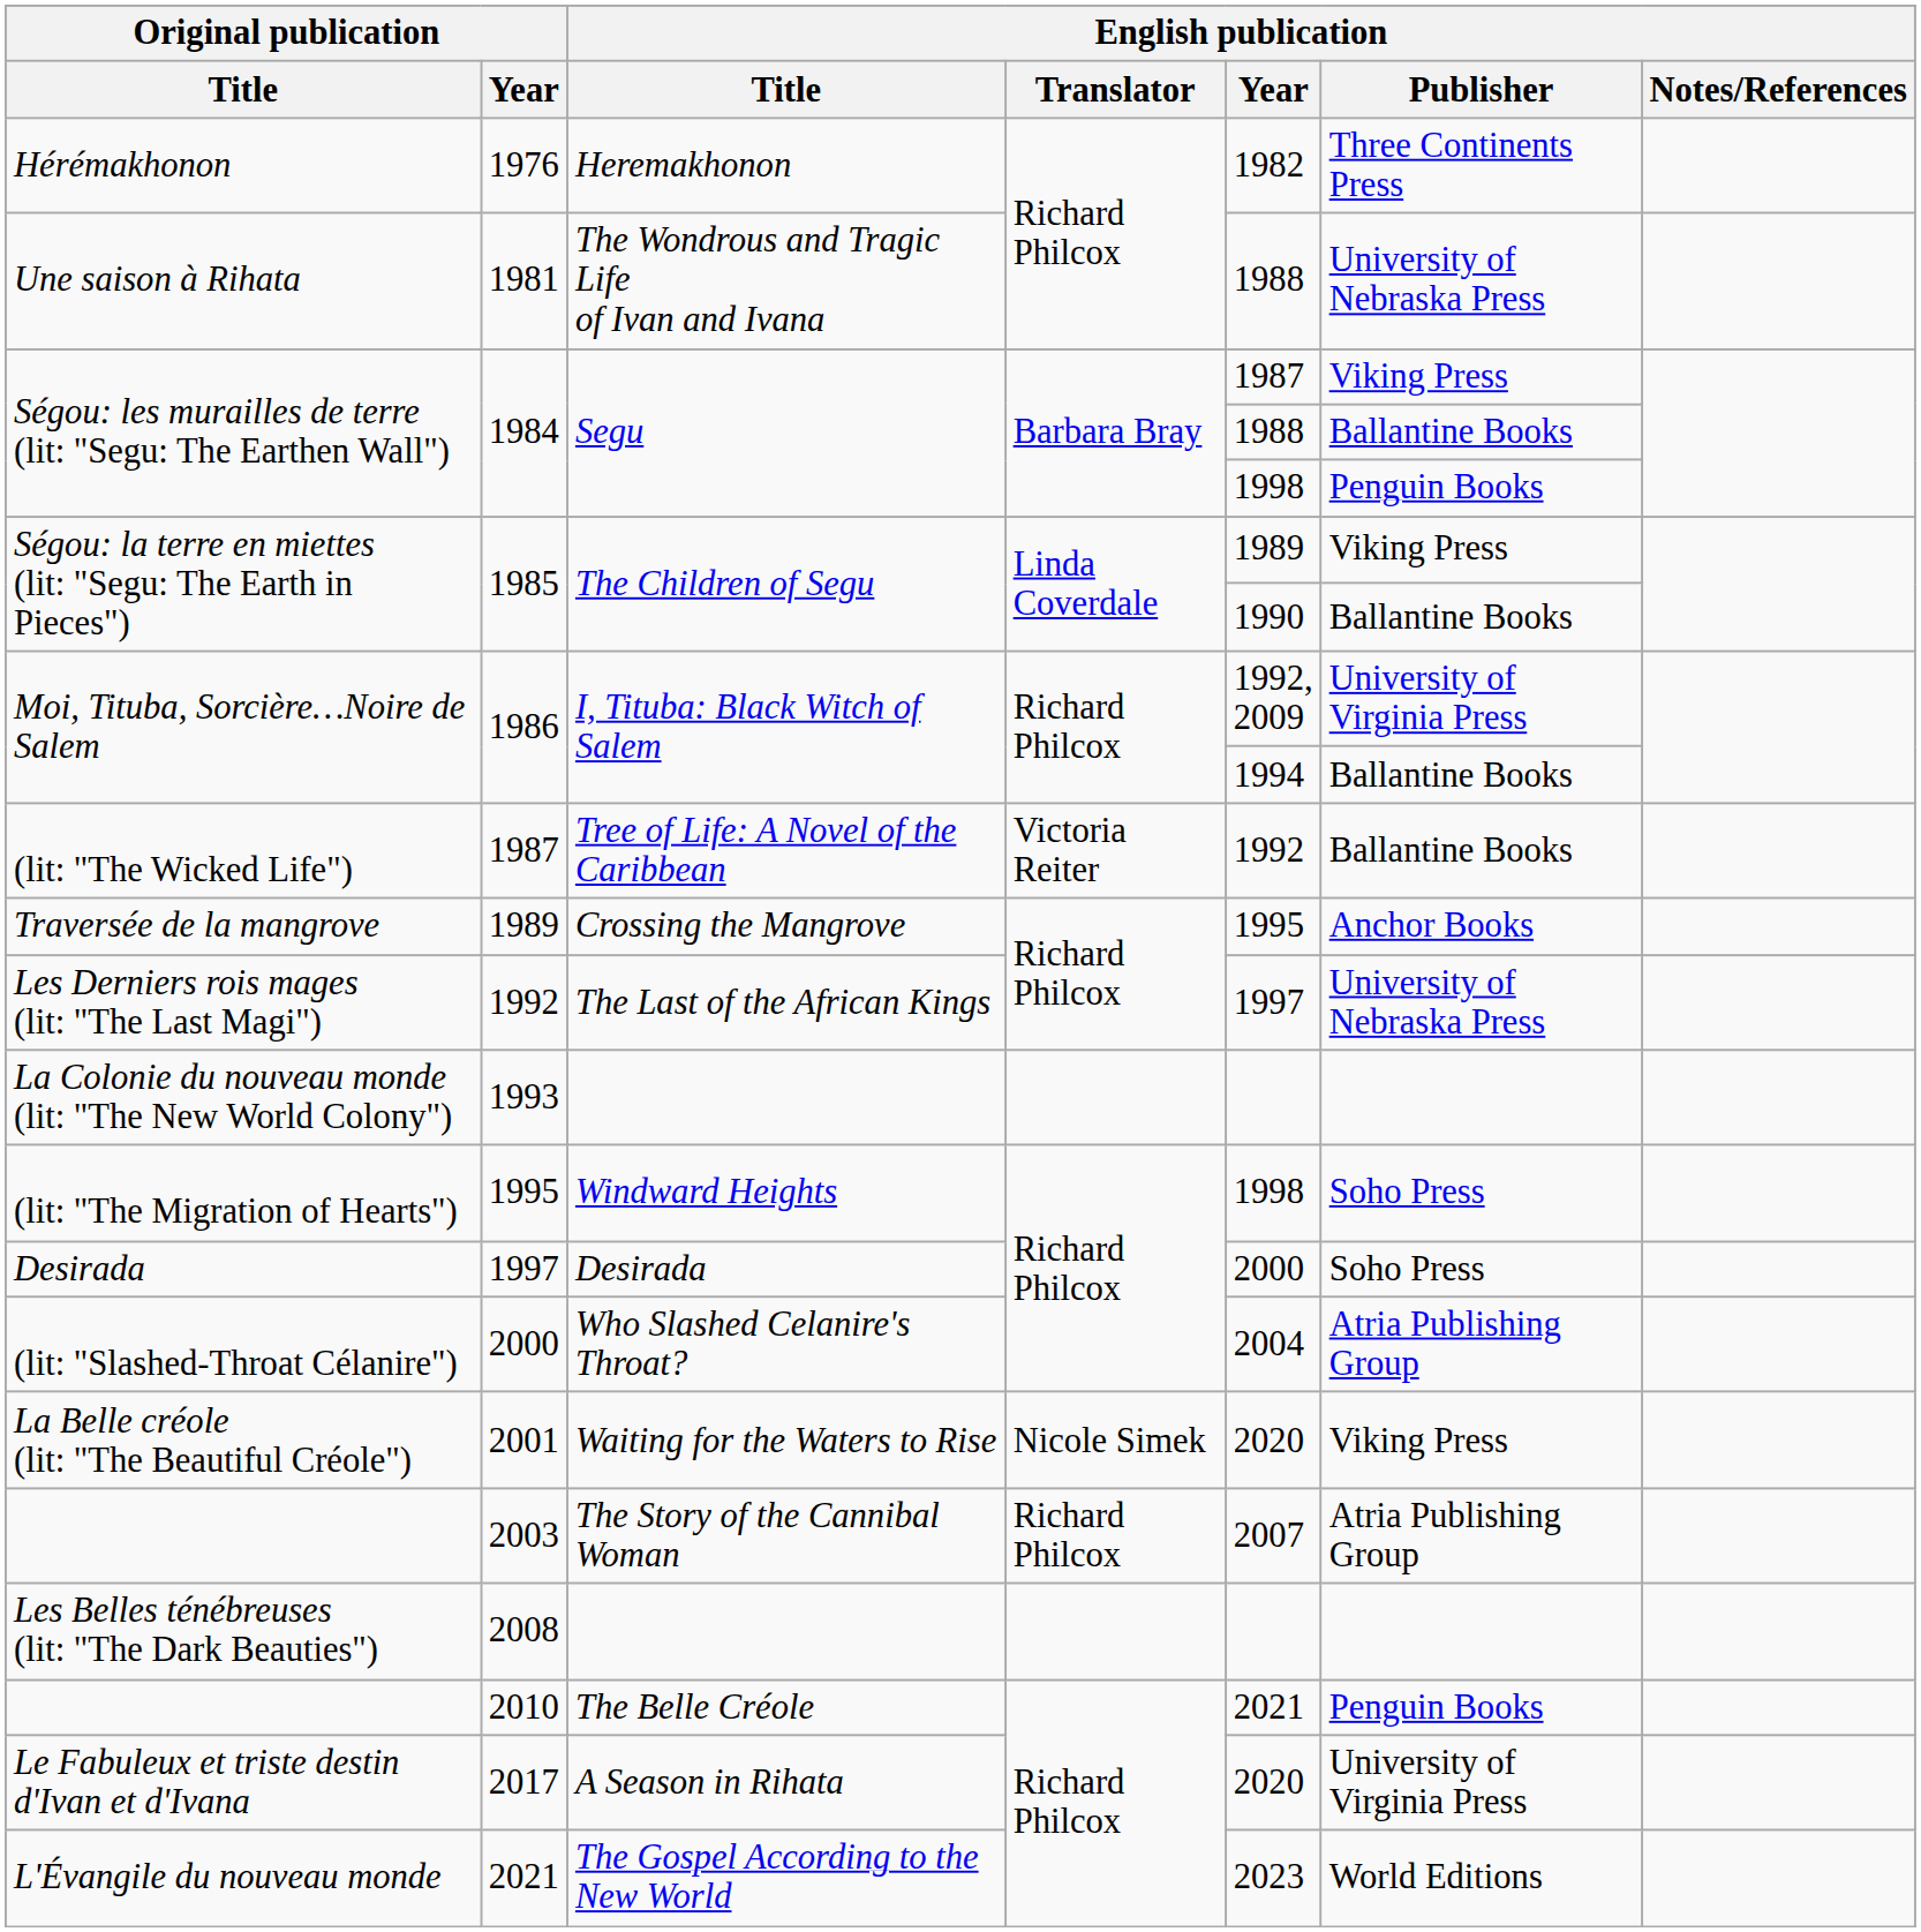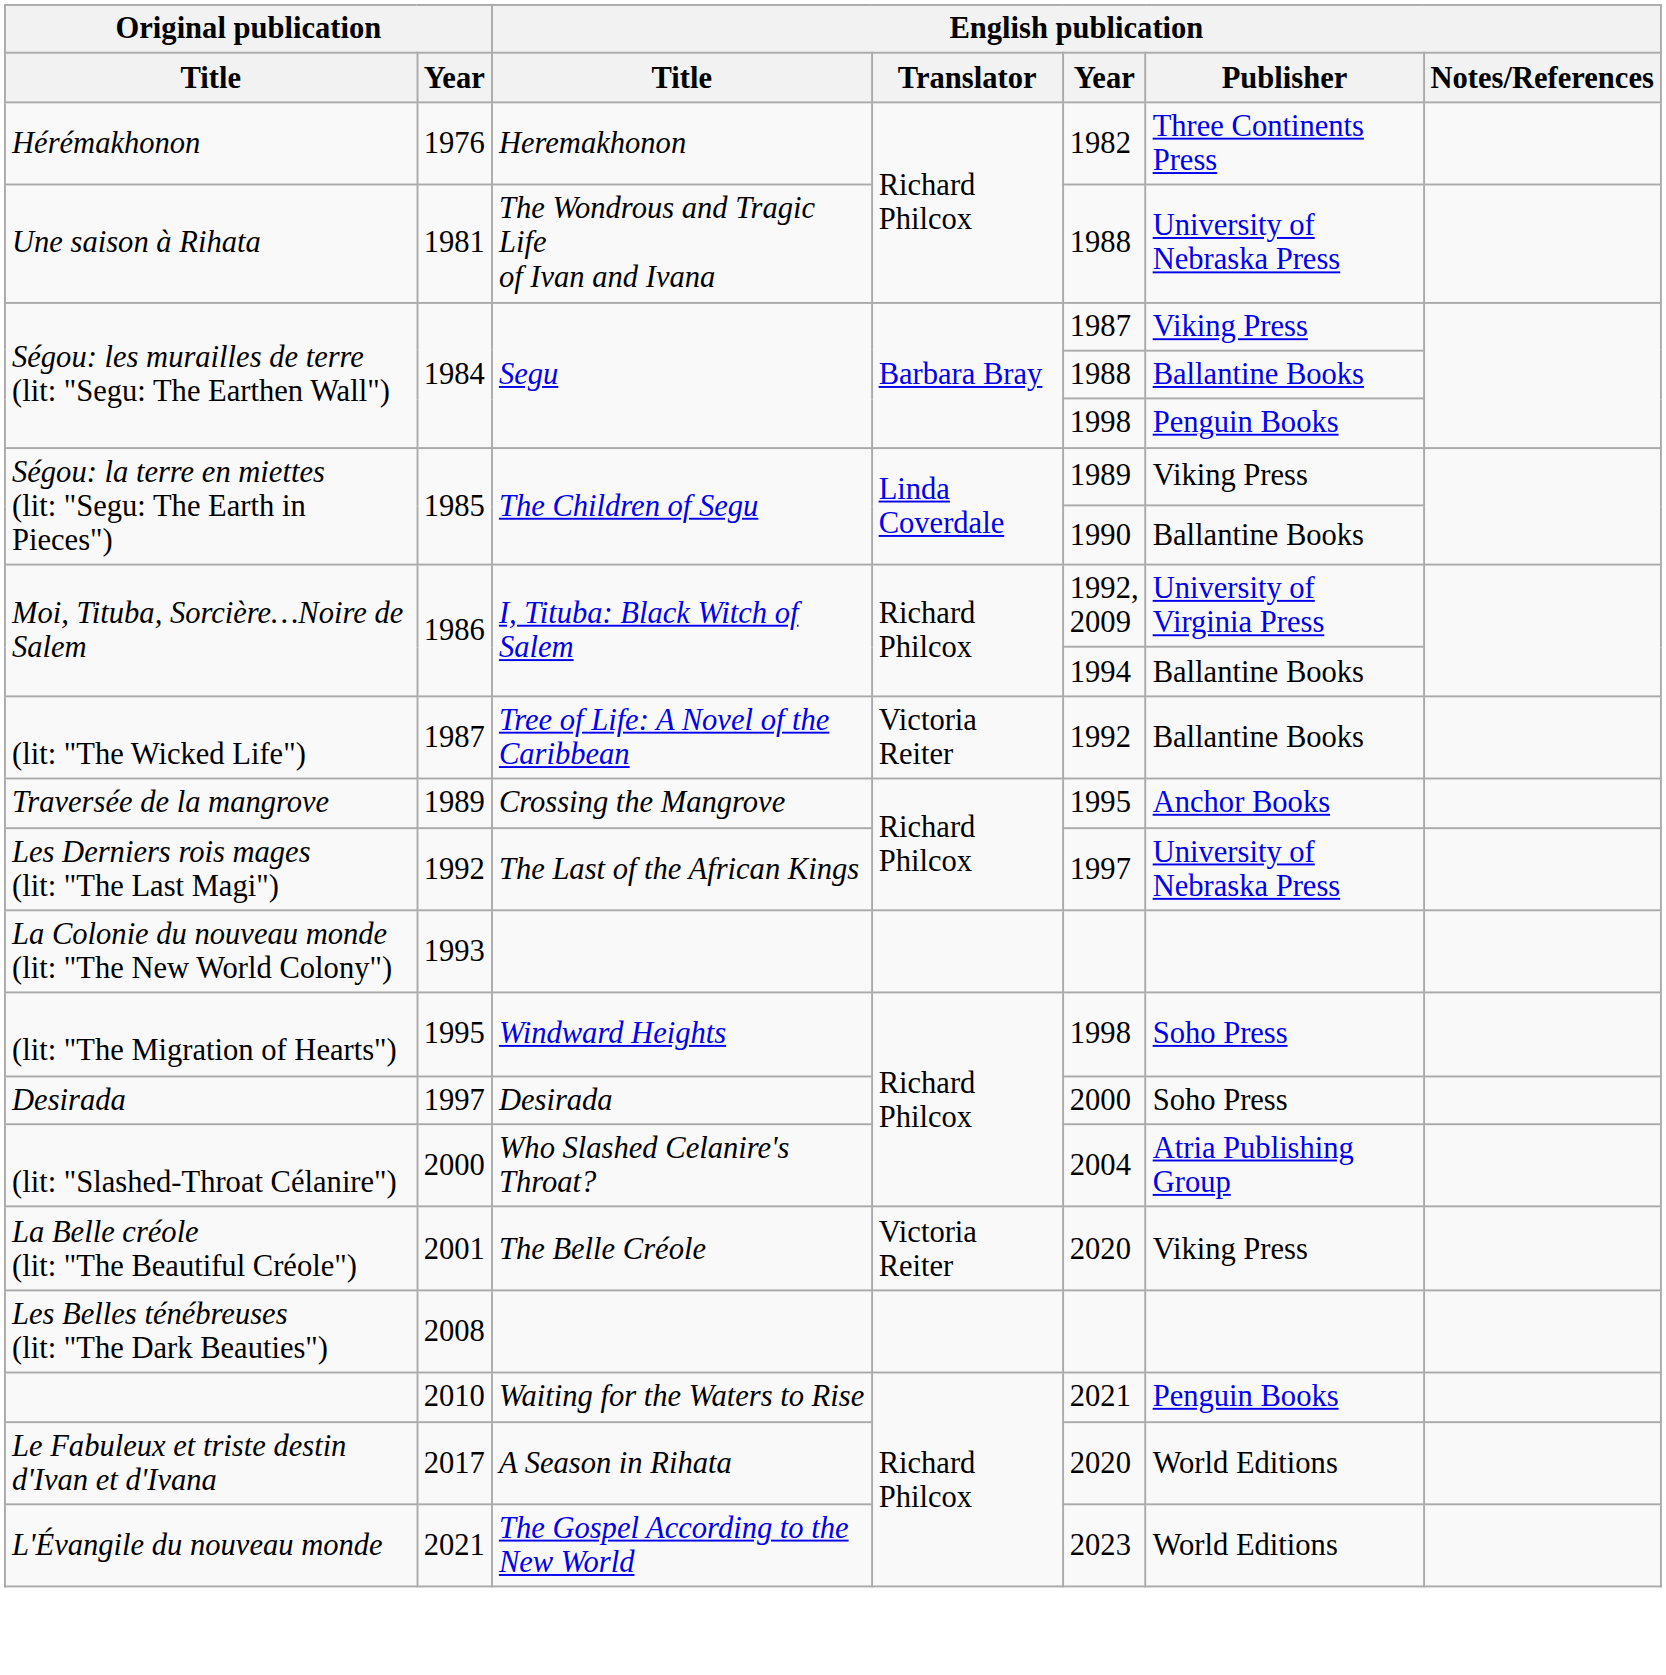2001 | English publication / Title: Waiting for the Waters to Rise -> The Belle Créole
2001 | English publication / Translator: Nicole Simek -> Victoria Reiter
- row: 2003 | The Story of the Cannibal Woman | Richard Philcox | 2007 | Atria Publishing Group
2010 | English publication / Title: The Belle Créole -> Waiting for the Waters to Rise
2017 | English publication / Publisher: University of Virginia Press -> World Editions
